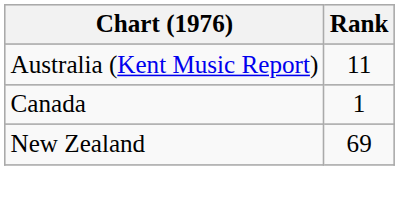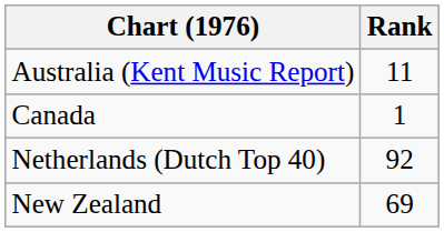+ row: Netherlands (Dutch Top 40) | 92
